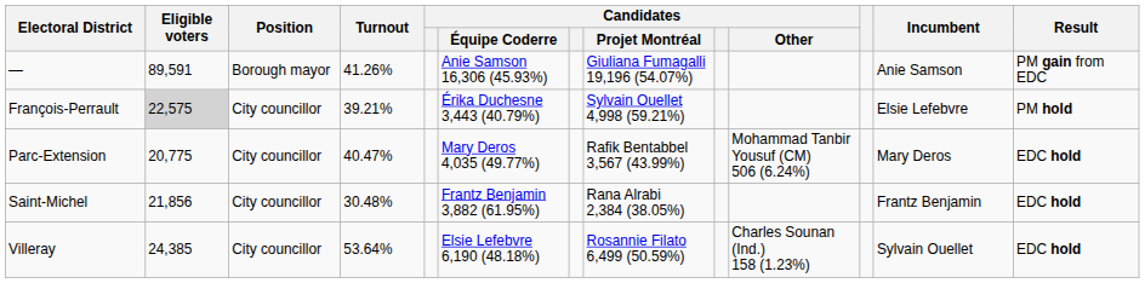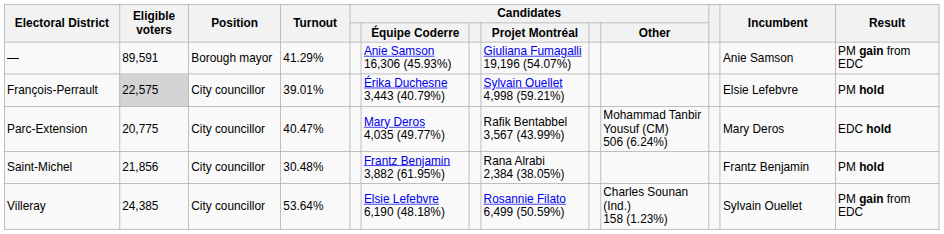— | Turnout: 41.26% -> 41.29%
François-Perrault | Turnout: 39.21% -> 39.01%
Saint-Michel | Result: EDC hold -> PM hold
Villeray | Result: EDC hold -> PM gain from EDC
